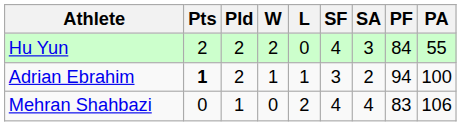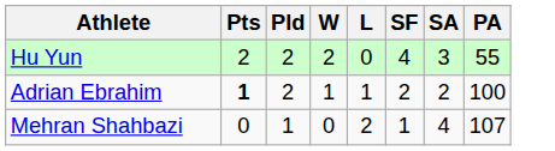- column: PF | 84 | 94 | 83
Adrian Ebrahim | SF: 3 -> 2
Mehran Shahbazi | SF: 4 -> 1
Mehran Shahbazi | PA: 106 -> 107
